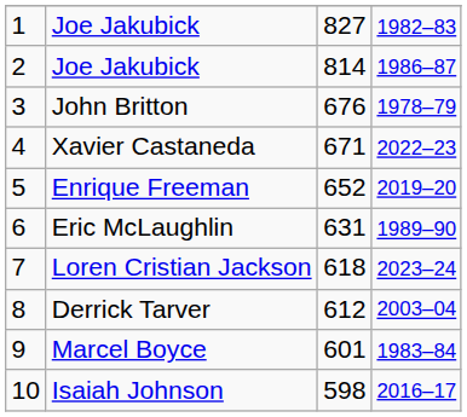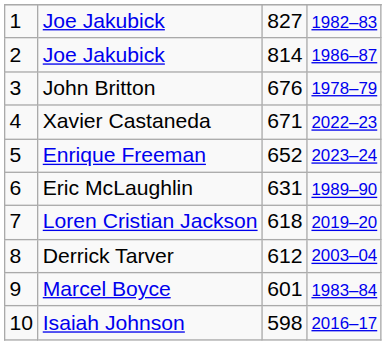Enrique Freeman | column 4: 2019–20 -> 2023–24
Loren Cristian Jackson | column 4: 2023–24 -> 2019–20
